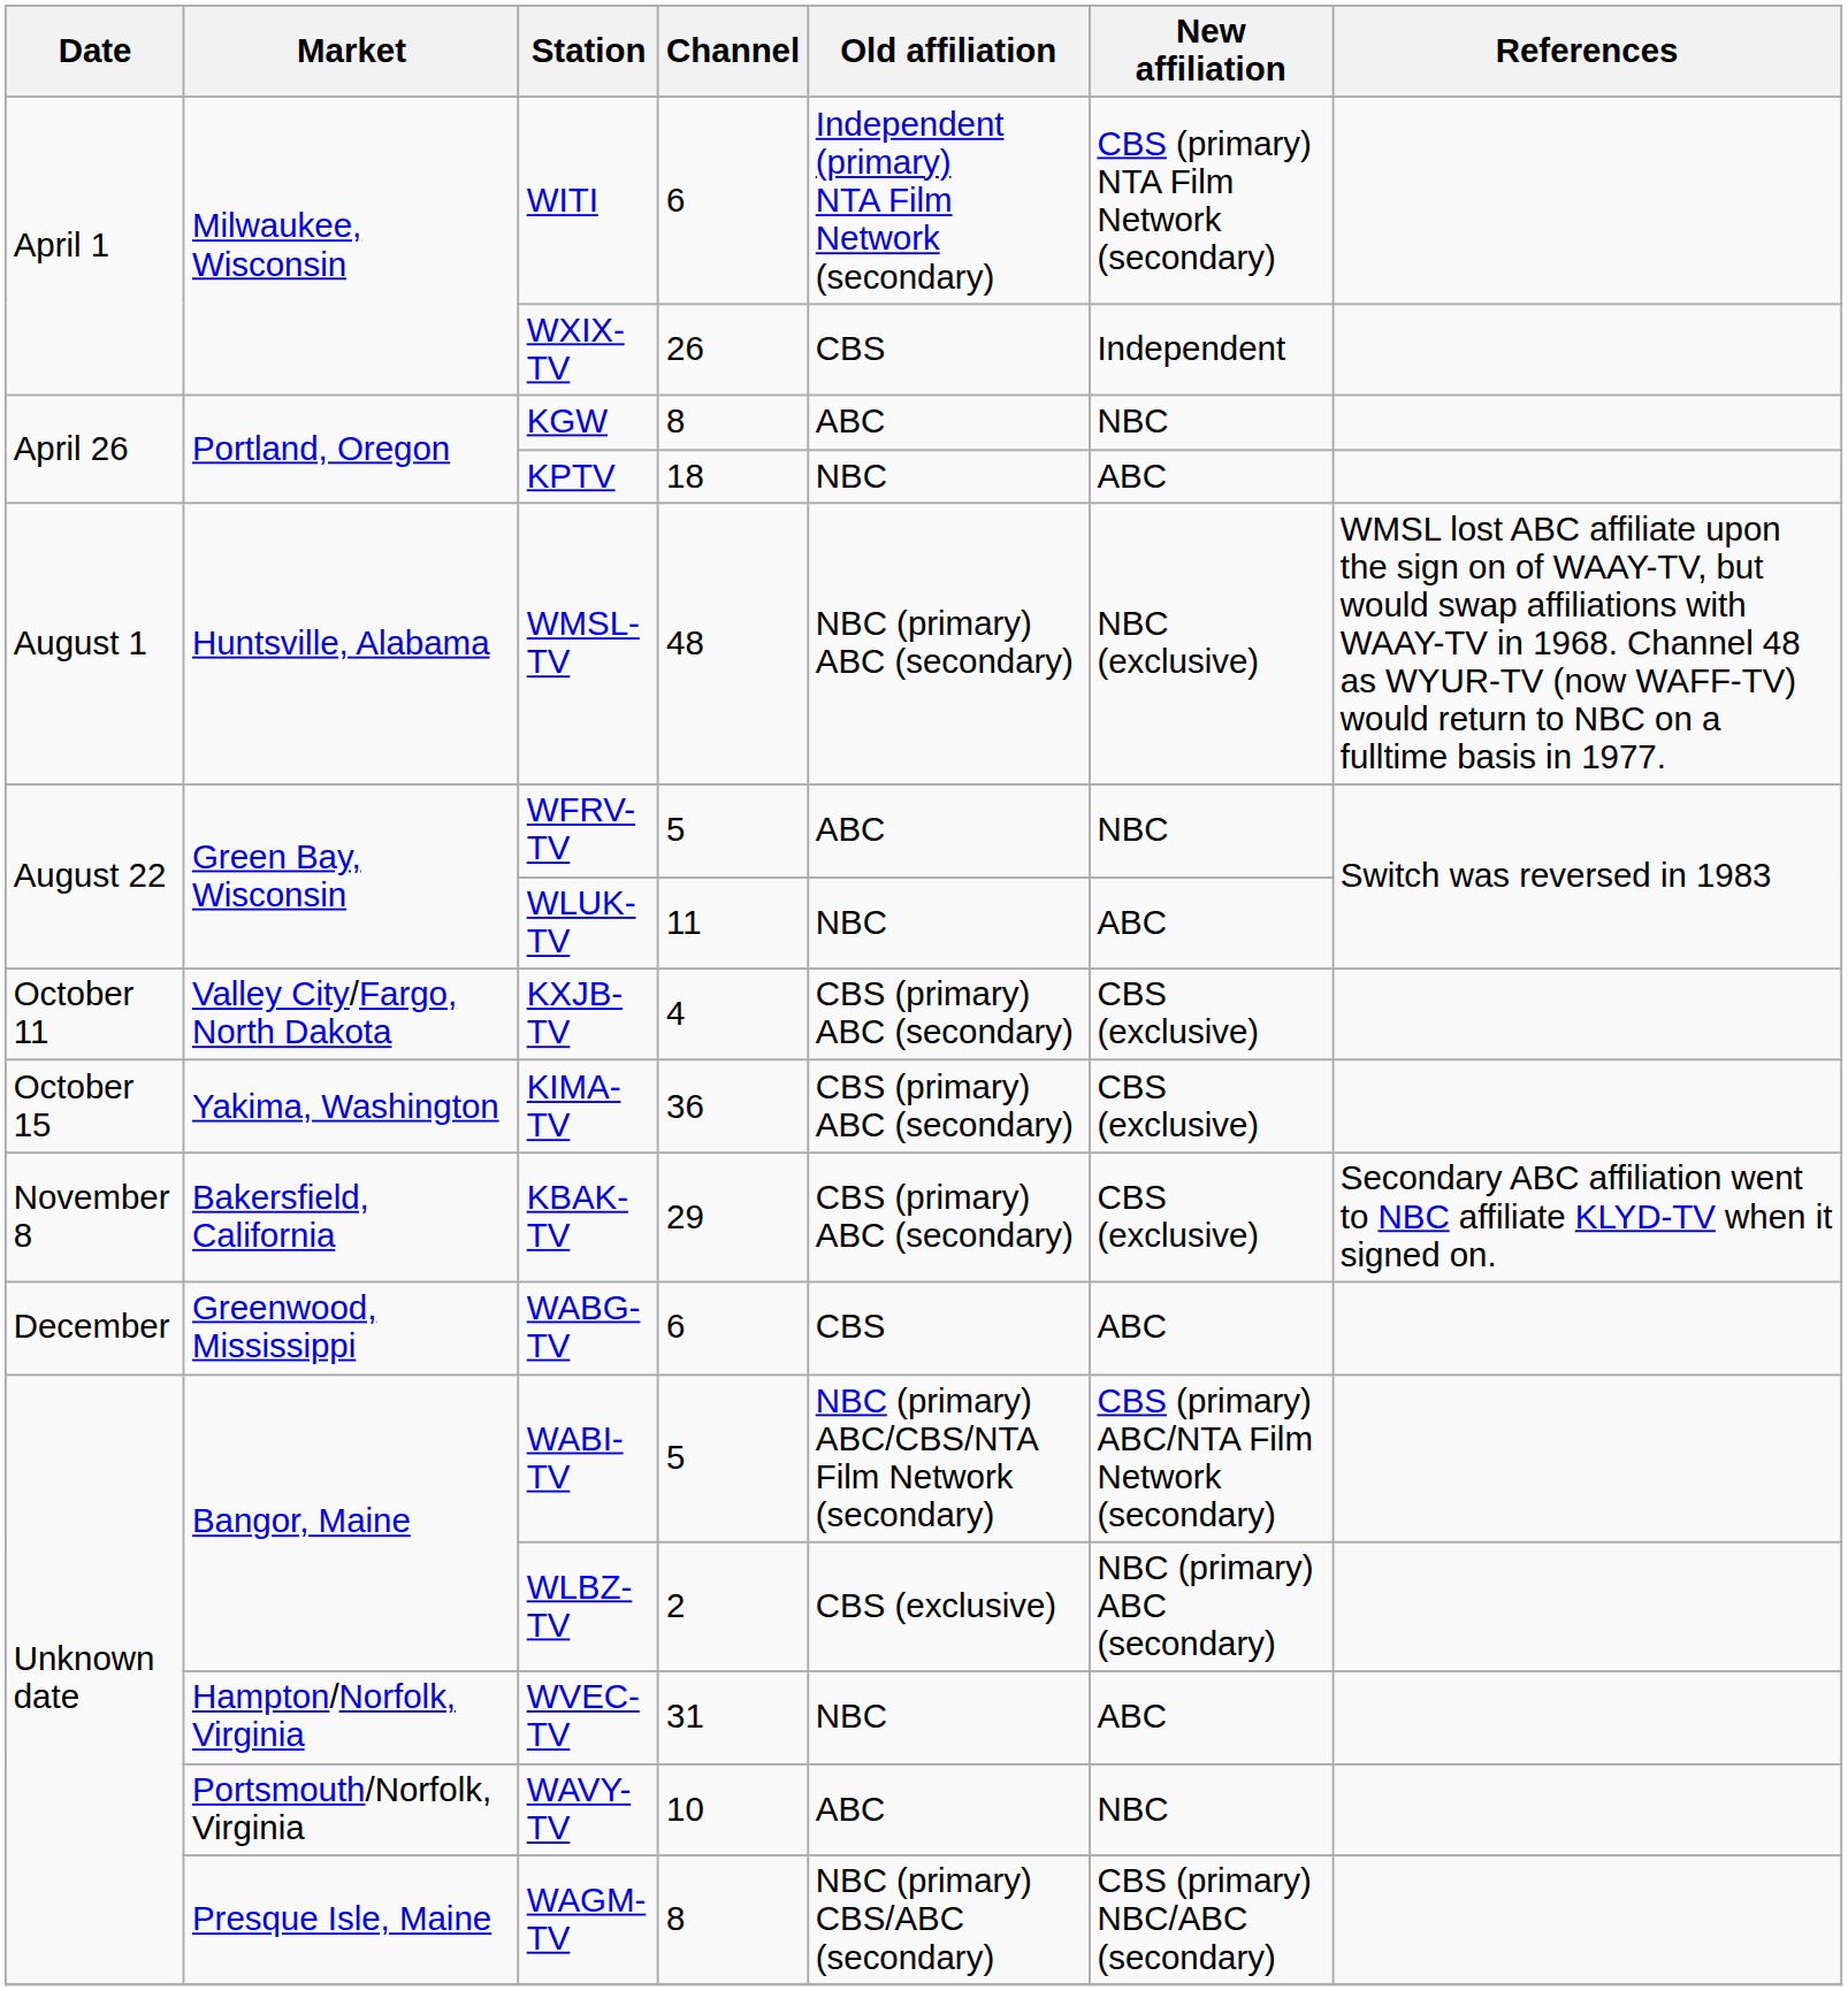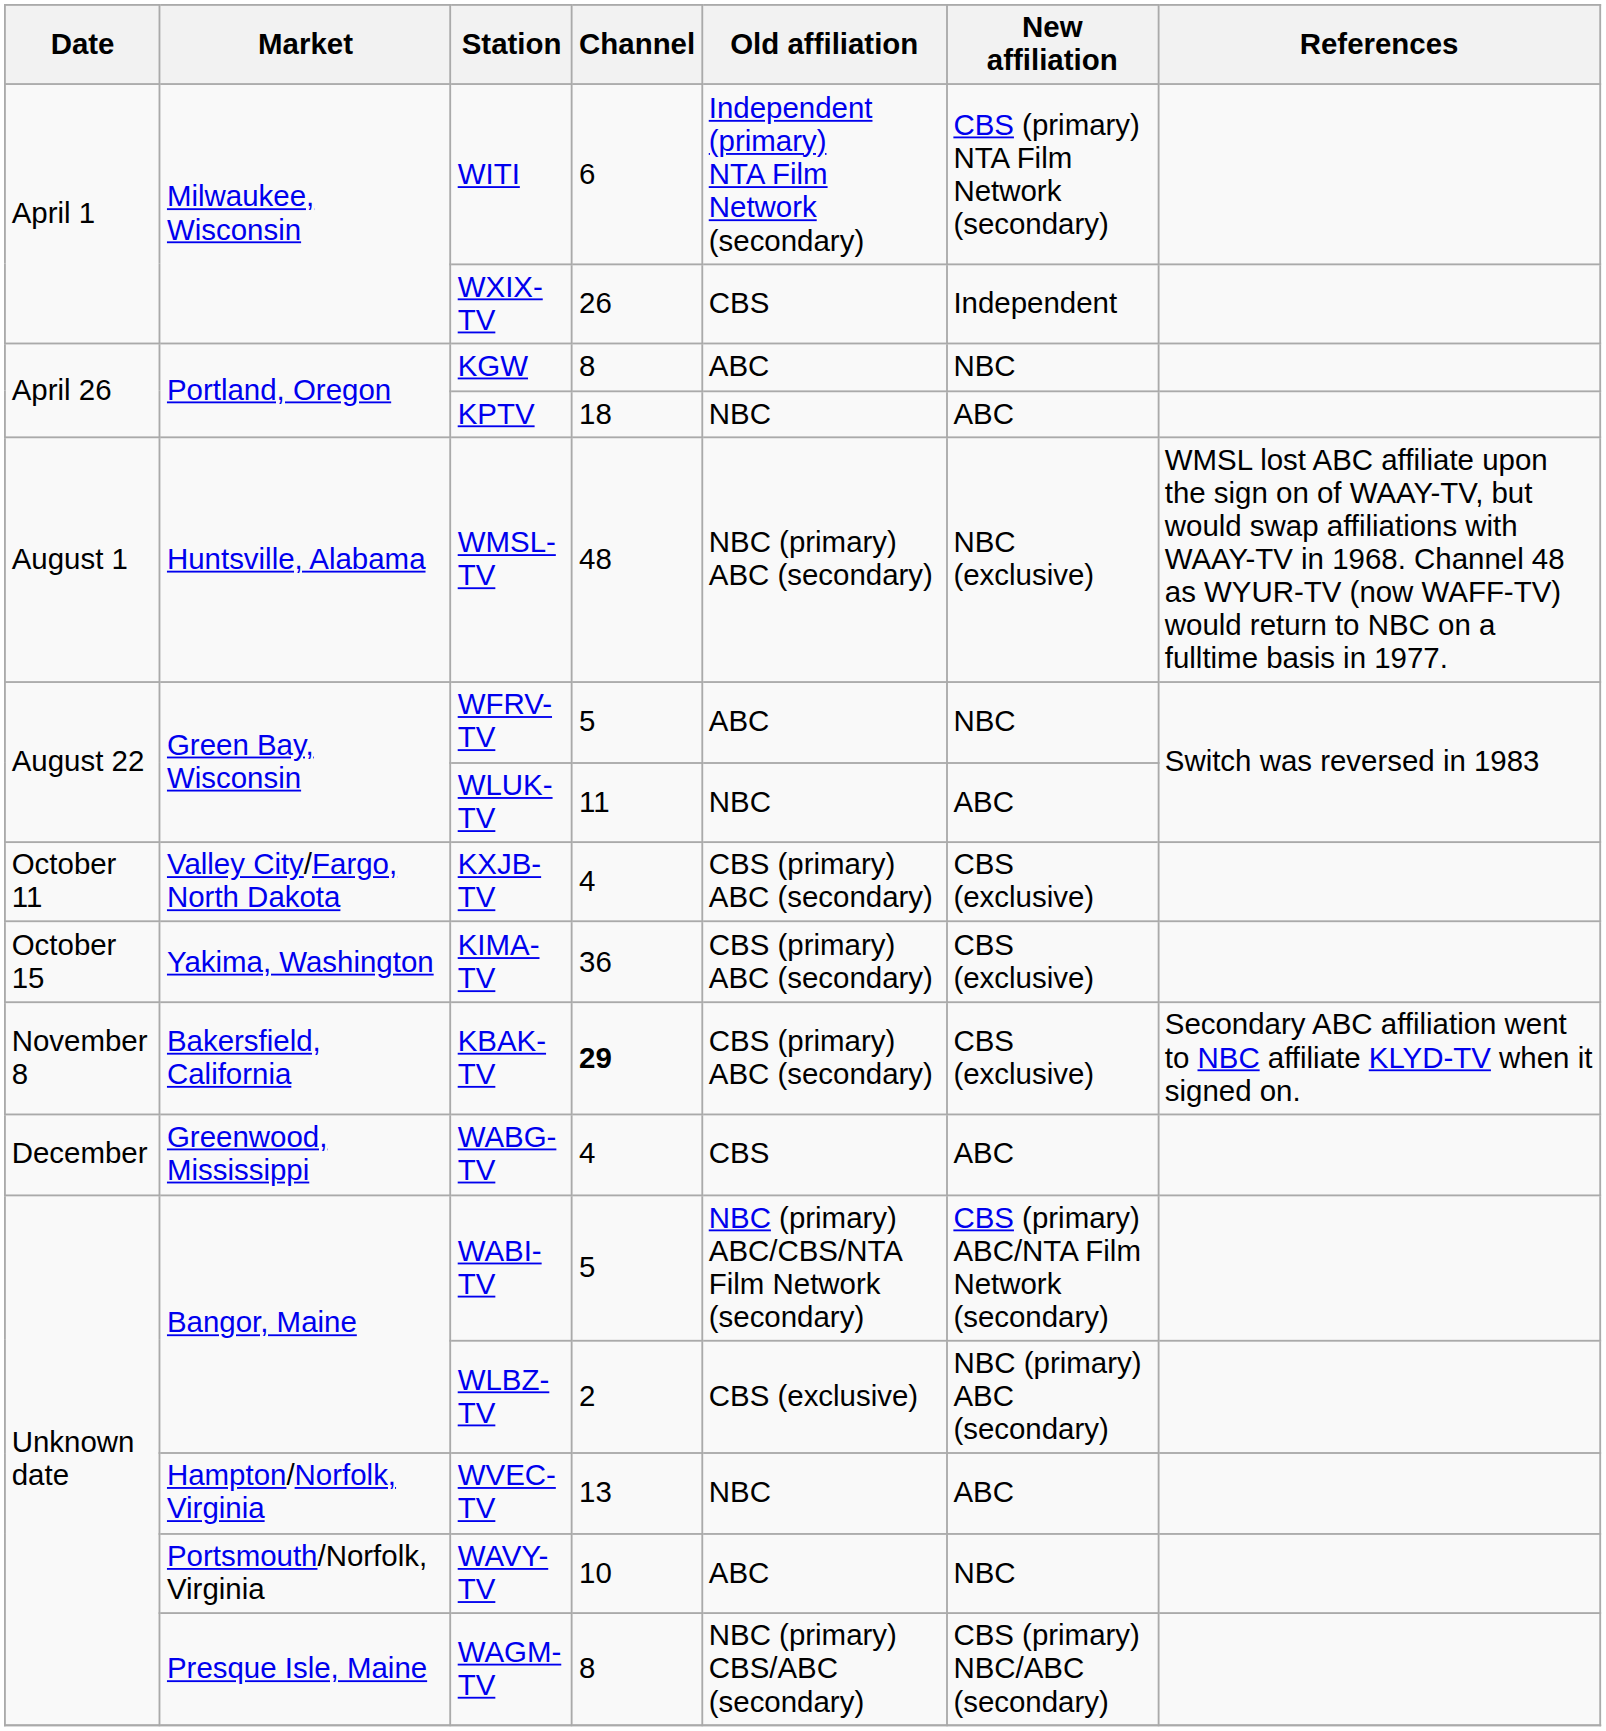KBAK-TV | Channel: normal -> bold
WABG-TV | Channel: 6 -> 4
WVEC-TV | Channel: 31 -> 13
